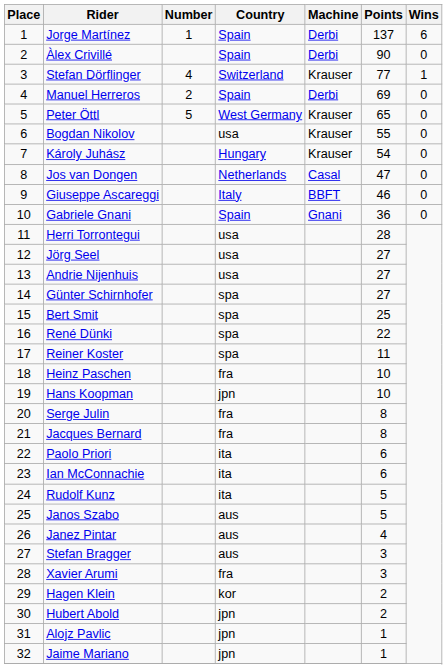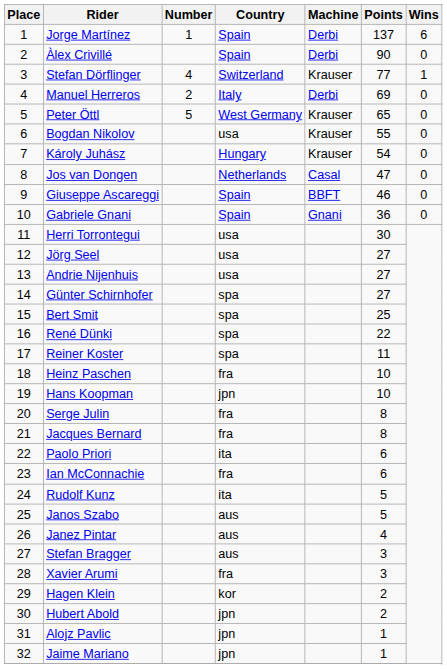Manuel Herreros | Country: Spain -> Italy
Giuseppe Ascareggi | Country: Italy -> Spain
Herri Torrontegui | Points: 28 -> 30
Ian McConnachie | Country: ita -> fra
